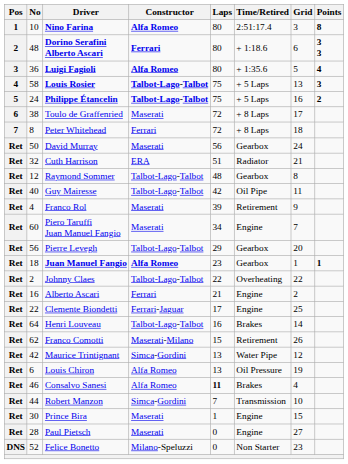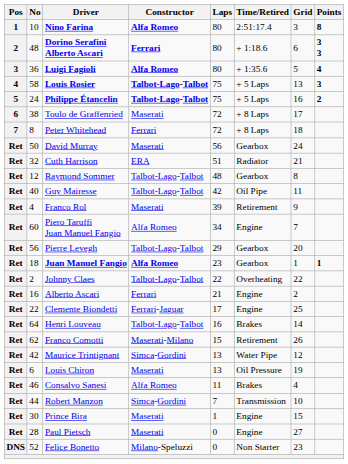Piero Taruffi Juan Manuel Fangio | Constructor: Maserati -> Alfa Romeo
Louis Chiron | Constructor: Alfa Romeo -> Maserati
Consalvo Sanesi | Laps: bold -> normal
